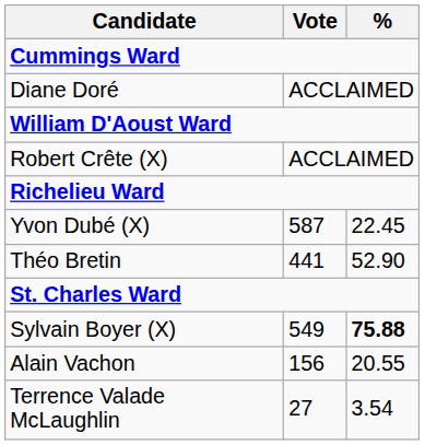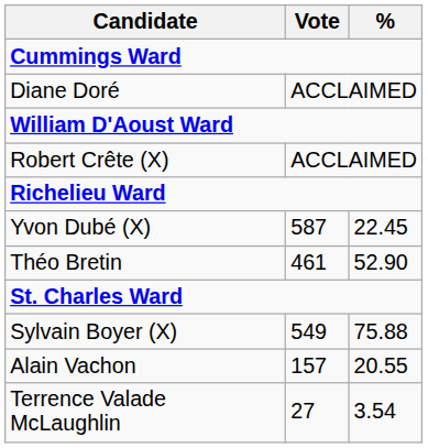Théo Bretin | Vote: 441 -> 461
Sylvain Boyer (X) | %: bold -> normal
Alain Vachon | Vote: 156 -> 157
